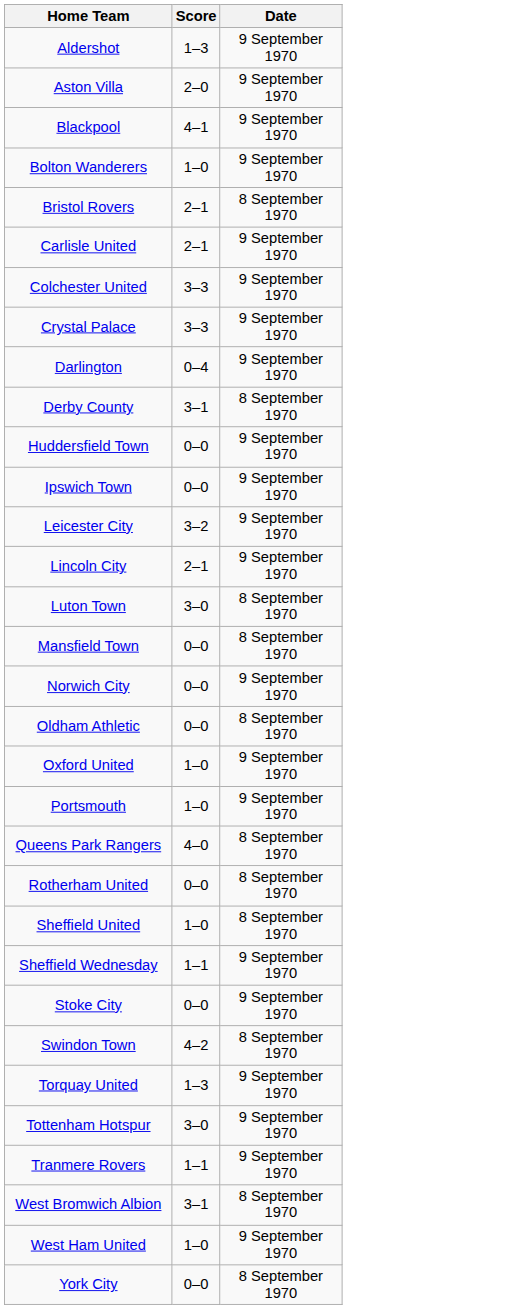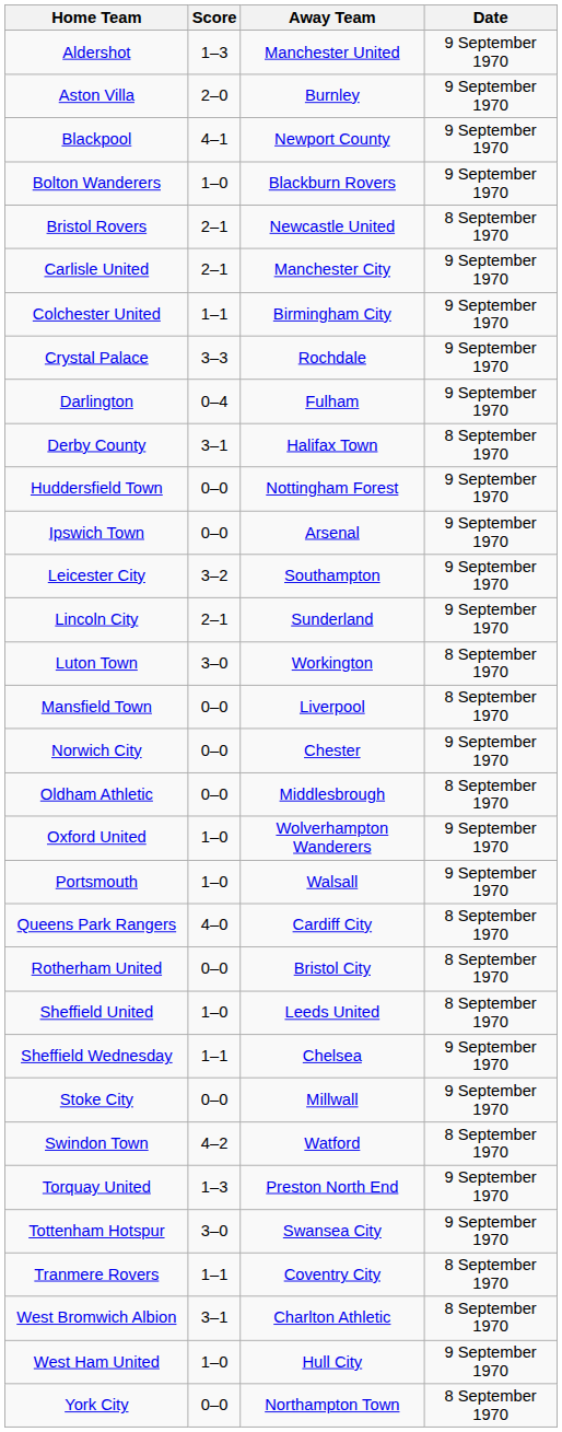+ column: Away Team | Manchester United | Burnley | Newport County | Blackburn Rovers | Newcastle United | Manchester City | Birmingham City | Rochdale | Fulham | Halifax Town | Nottingham Forest | Arsenal | Southampton | Sunderland | Workington | Liverpool | Chester | Middlesbrough | Wolverhampton Wanderers | Walsall | Cardiff City | Bristol City | Leeds United | Chelsea | Millwall | Watford | Preston North End | Swansea City | Coventry City | Charlton Athletic | Hull City | Northampton Town
Colchester United | Score: 3–3 -> 1–1
Tranmere Rovers | Date: 9 September 1970 -> 8 September 1970
